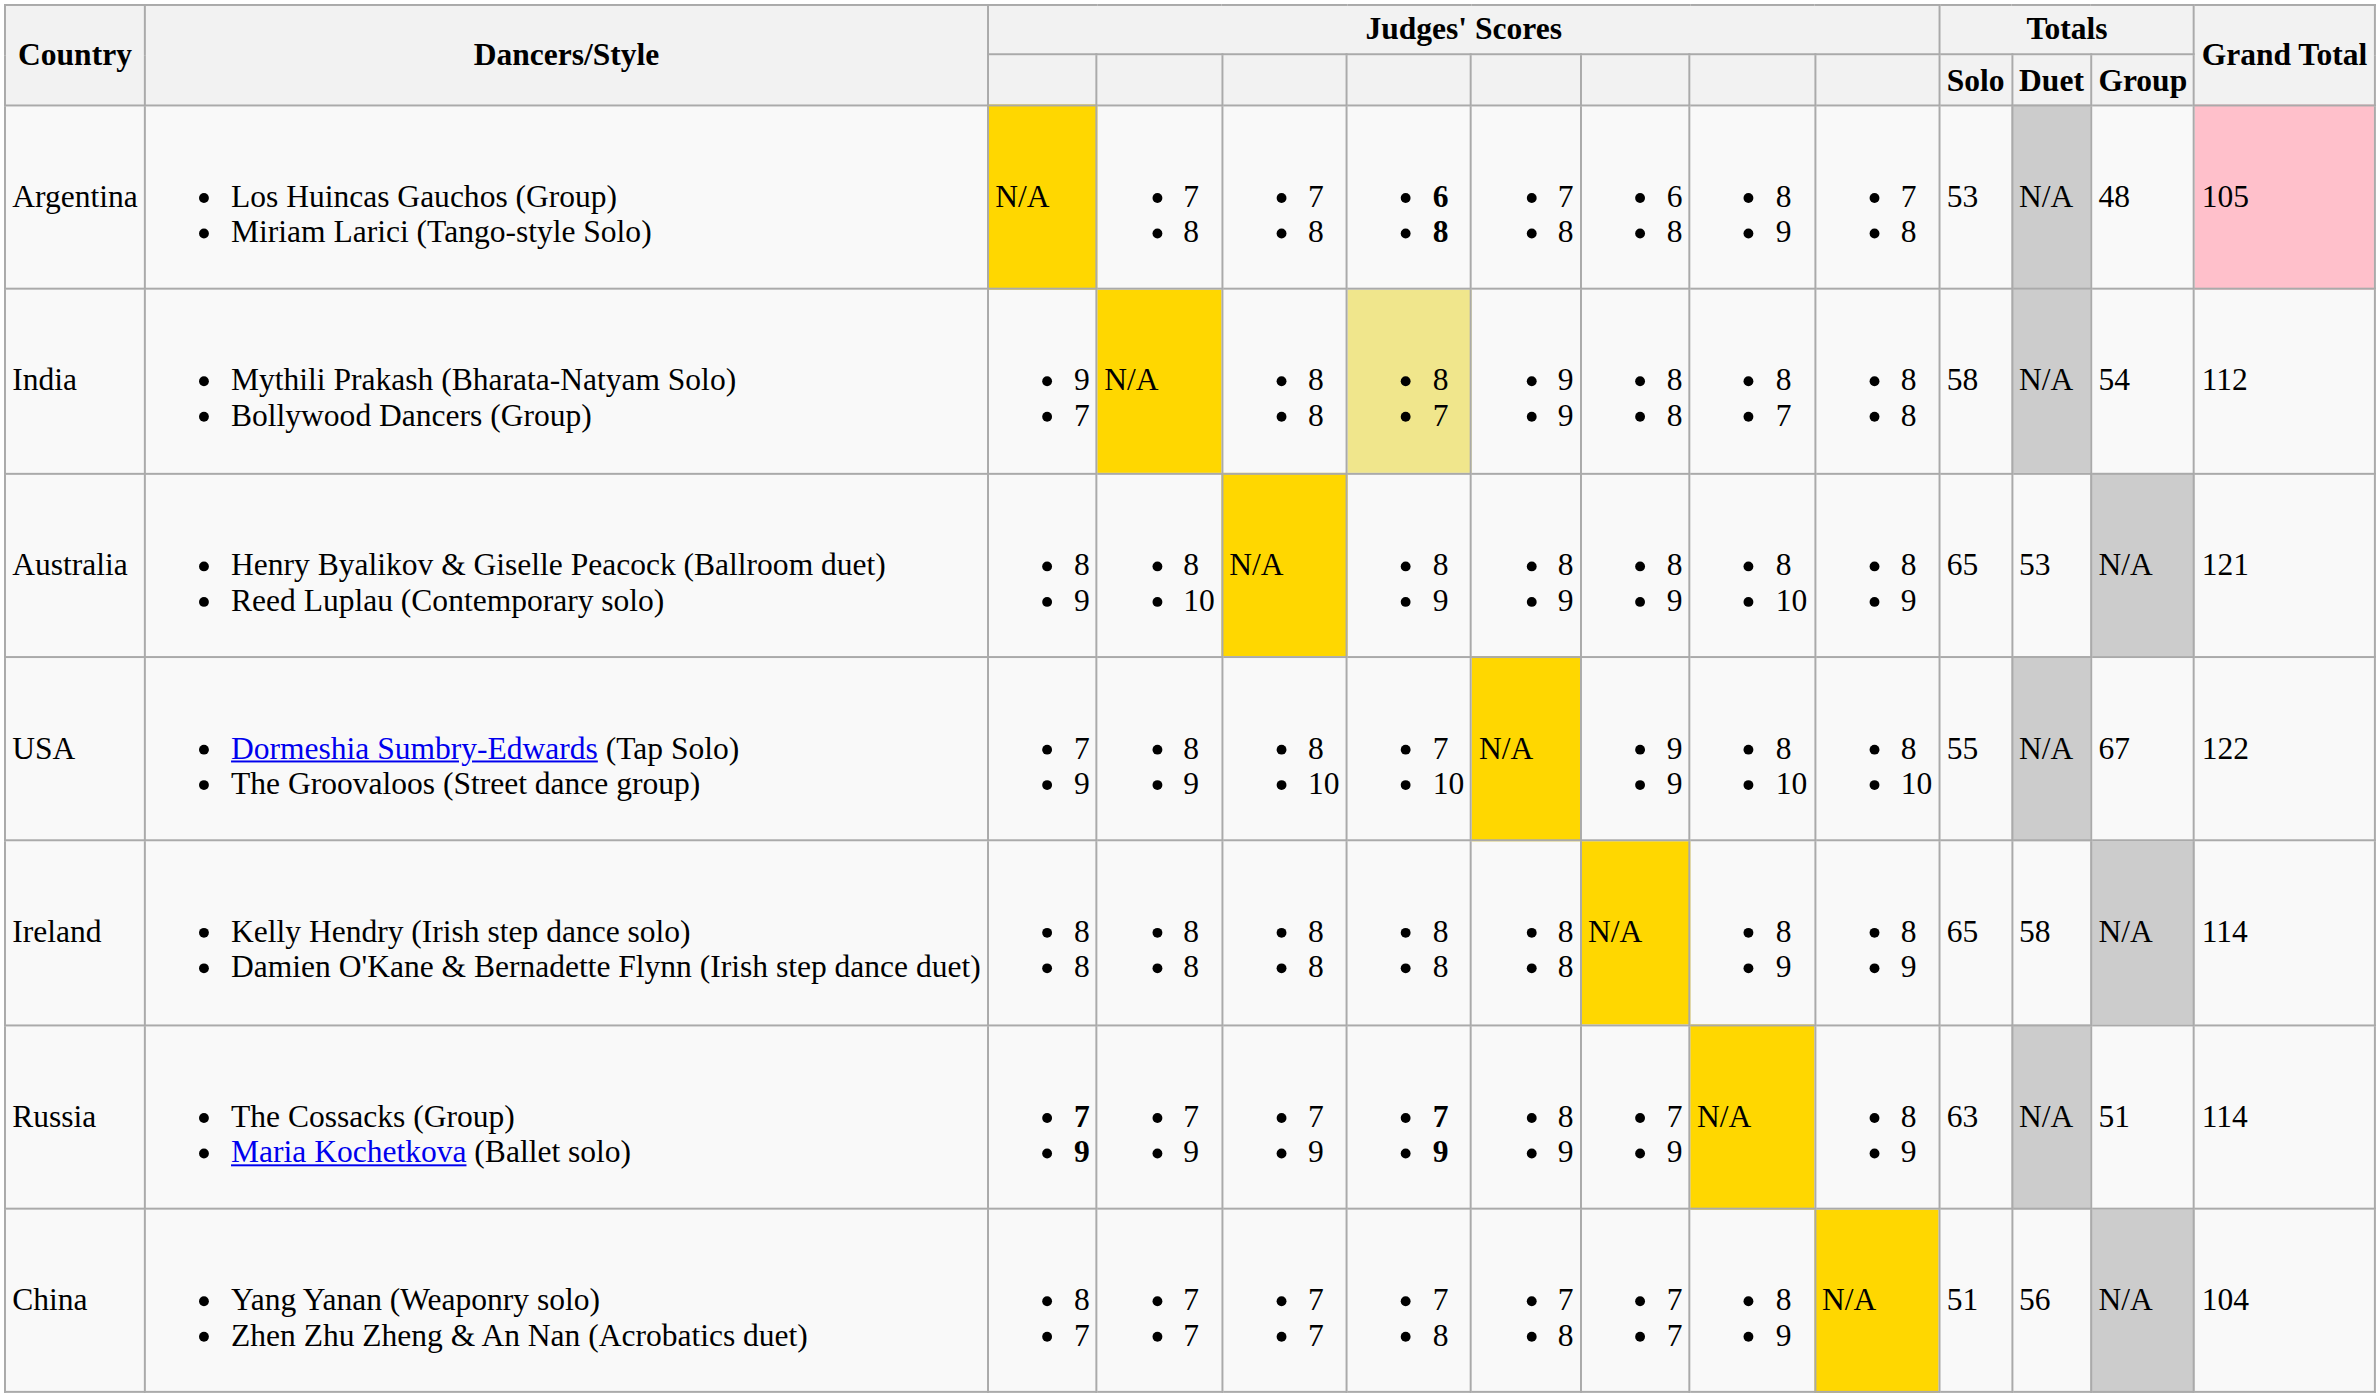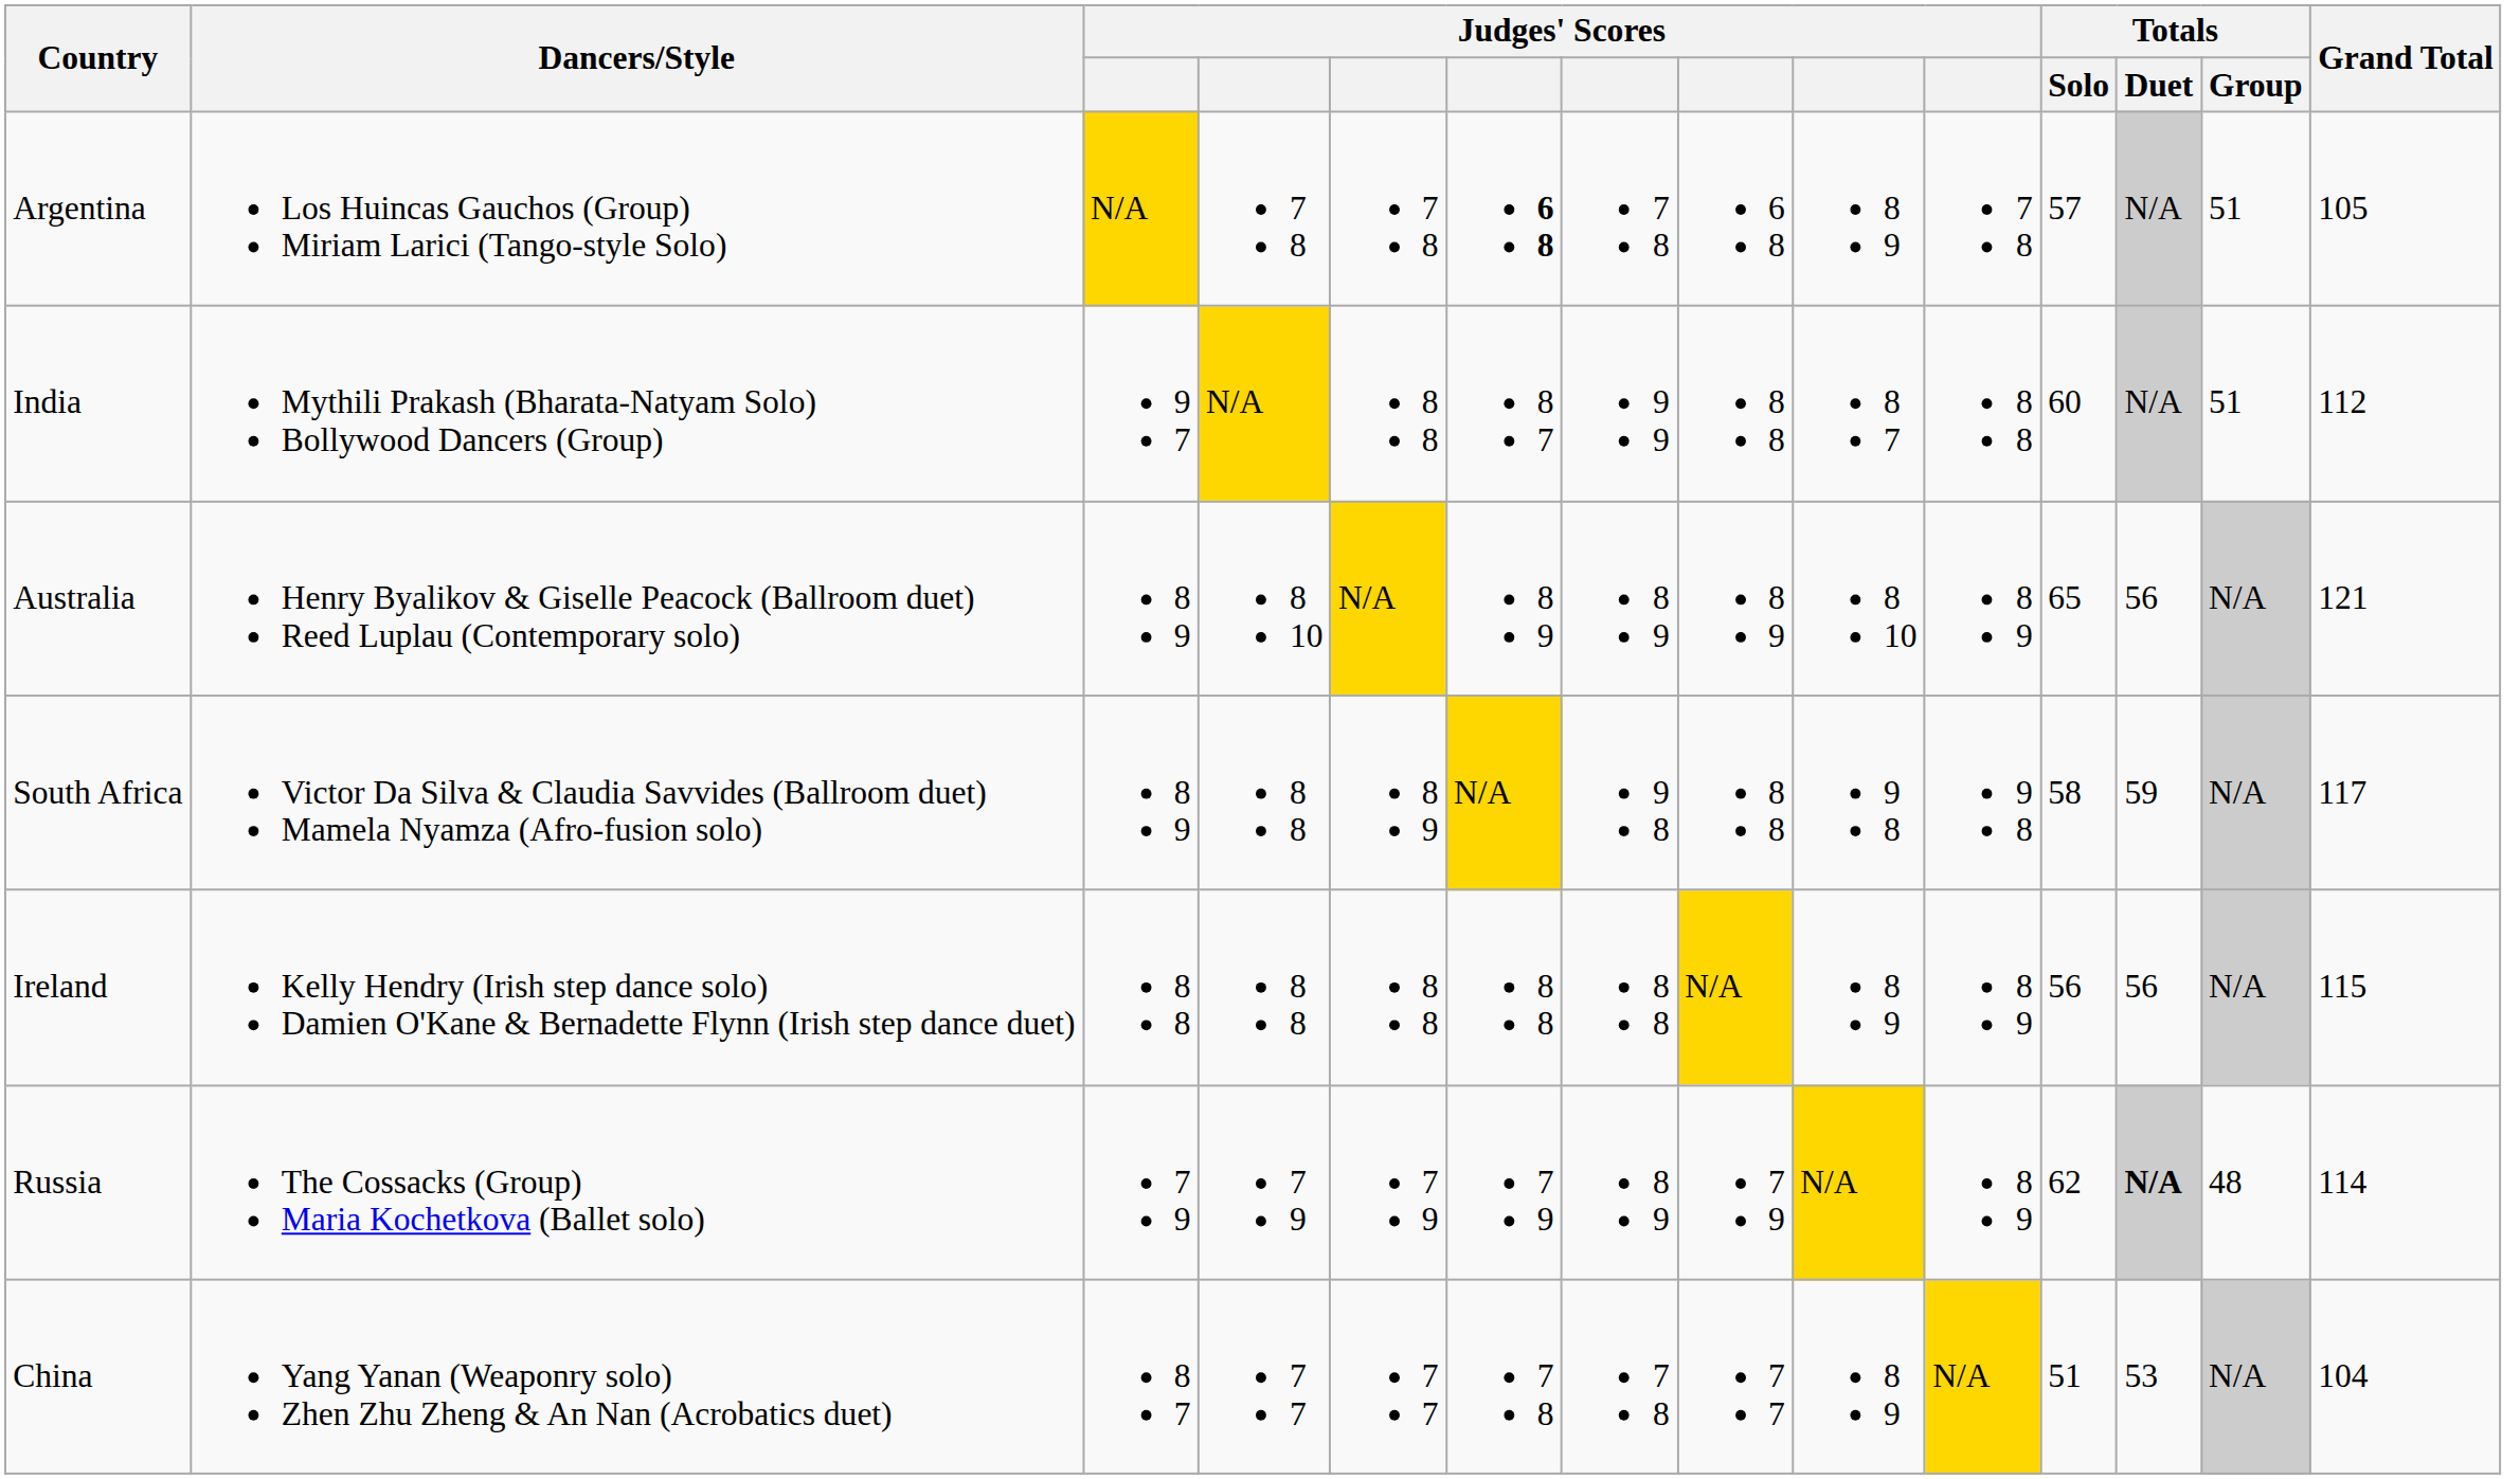Argentina | Totals / Solo: 53 -> 57
Argentina | Totals / Group: 48 -> 51
Argentina | Grand Total: pink background -> no background
India | column 6: khaki background -> no background
India | Totals / Solo: 58 -> 60
India | Totals / Group: 54 -> 51
Australia | Totals / Duet: 53 -> 56
+ row: South Africa | Victor Da Silva & Claudia Savvides (Ballroom duet) Mamela Nyamza (Afro-fusion solo) | 8 9 | 8 8 | 8 9 | N/A | 9 8 | 8 8 | 9 8 | 9 8 | 58 | 59 | N/A | 117
- row: USA | Dormeshia Sumbry-Edwards (Tap Solo) The Groovaloos (Street dance group) | 7 9 | 8 9 | 8 10 | 7 10 | N/A | 9 9 | 8 10 | 8 10 | 55 | N/A | 67 | 122
Ireland | Totals / Solo: 65 -> 56
Ireland | Totals / Duet: 58 -> 56
Ireland | Grand Total: 114 -> 115
Russia | column 3: bold -> normal
Russia | column 6: bold -> normal
Russia | Totals / Solo: 63 -> 62
Russia | Totals / Duet: normal -> bold
Russia | Totals / Group: 51 -> 48
China | Totals / Duet: 56 -> 53
